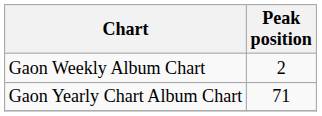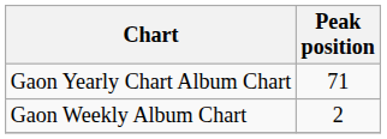rows swapped: Gaon Weekly Album Chart <-> Gaon Yearly Chart Album Chart
